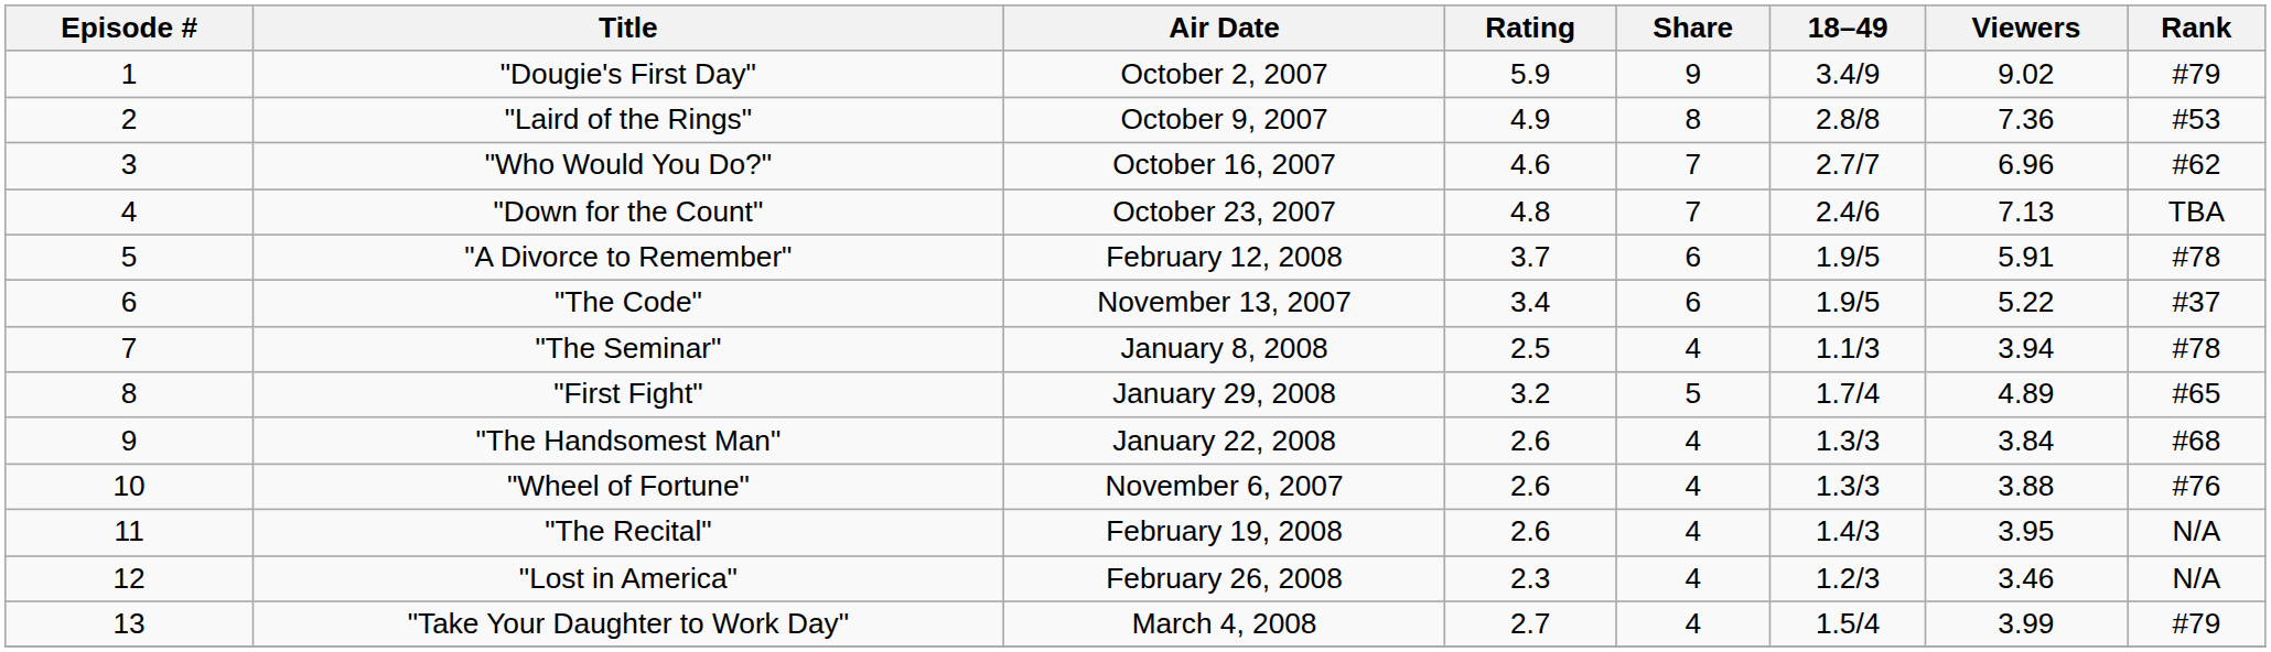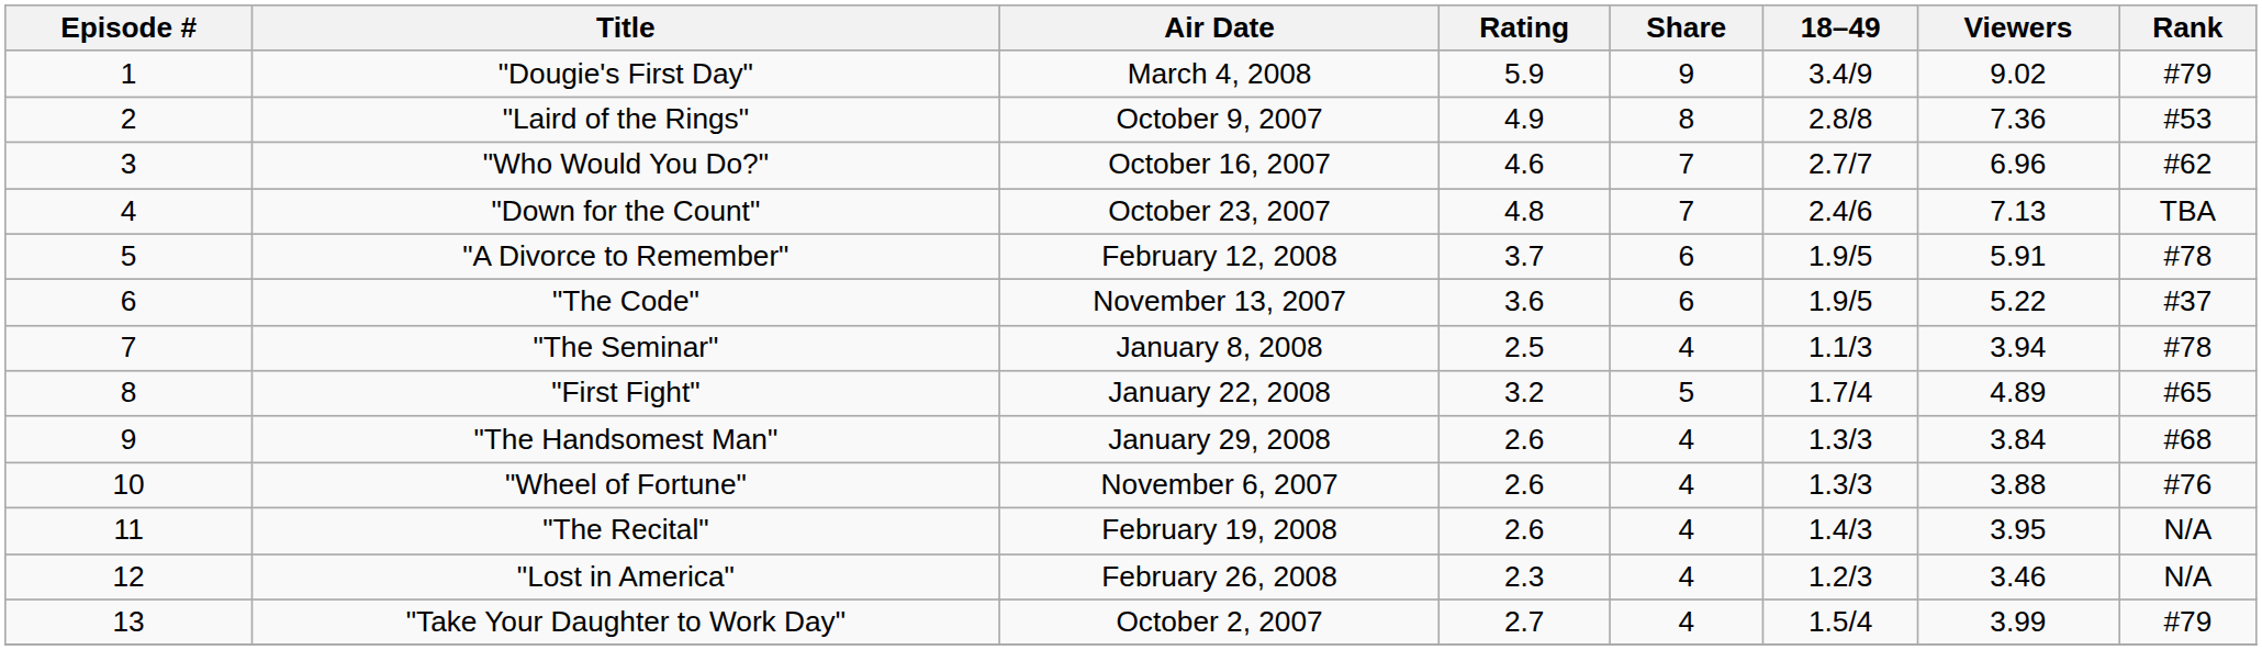"Dougie's First Day" | Air Date: October 2, 2007 -> March 4, 2008
"The Code" | Rating: 3.4 -> 3.6
"First Fight" | Air Date: January 29, 2008 -> January 22, 2008
"The Handsomest Man" | Air Date: January 22, 2008 -> January 29, 2008
"Take Your Daughter to Work Day" | Air Date: March 4, 2008 -> October 2, 2007
